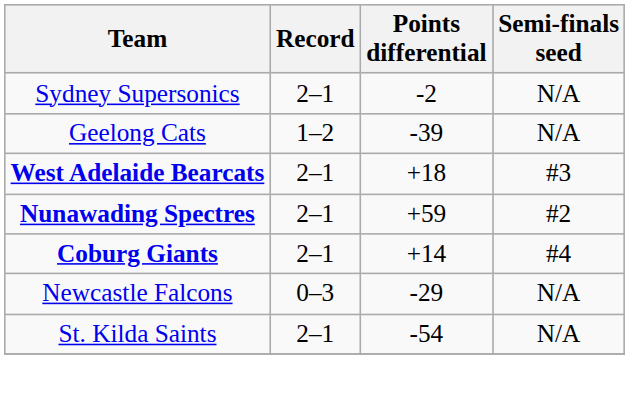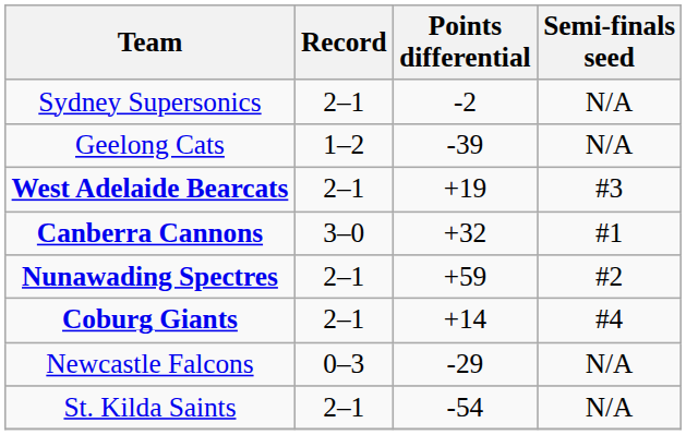West Adelaide Bearcats | Points differential: +18 -> +19
+ row: Canberra Cannons | 3–0 | +32 | #1
